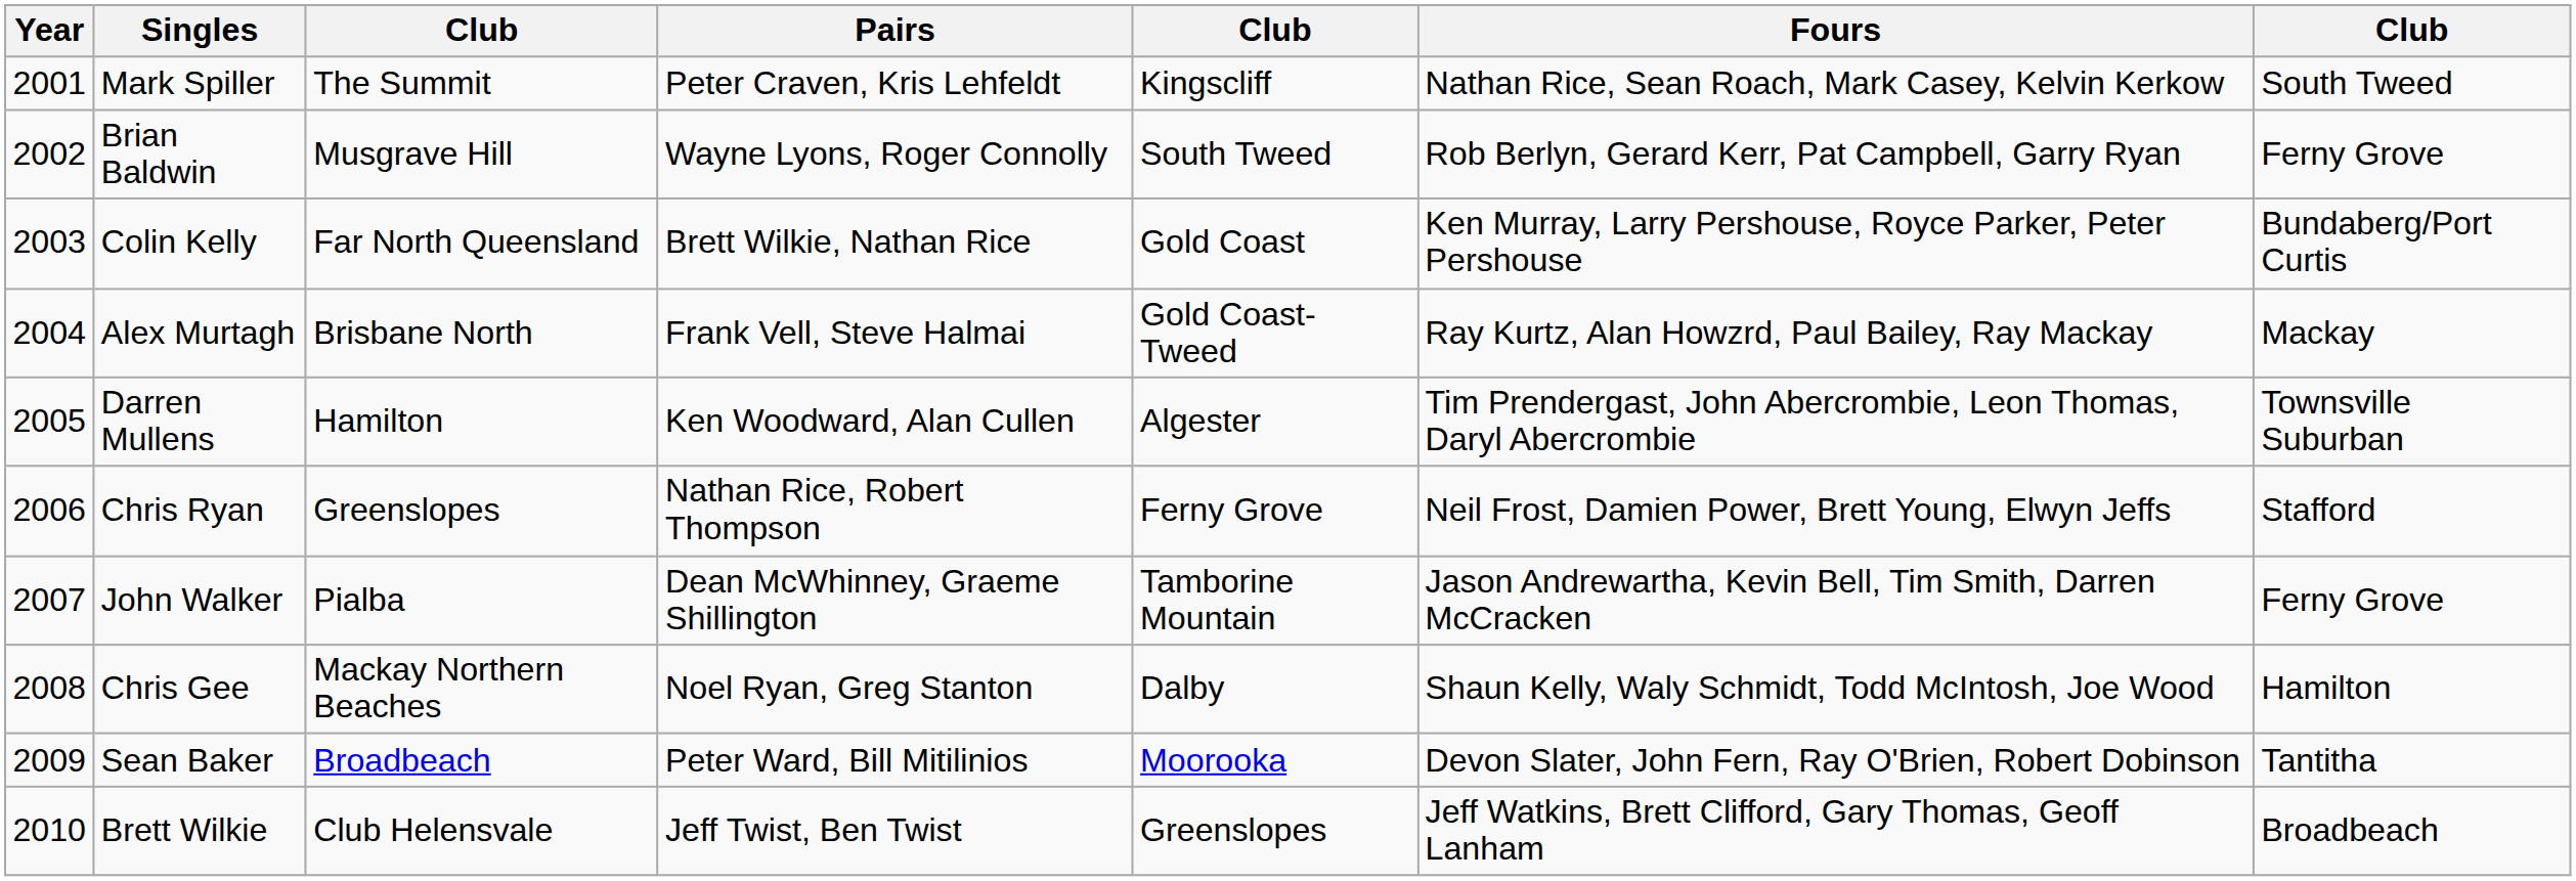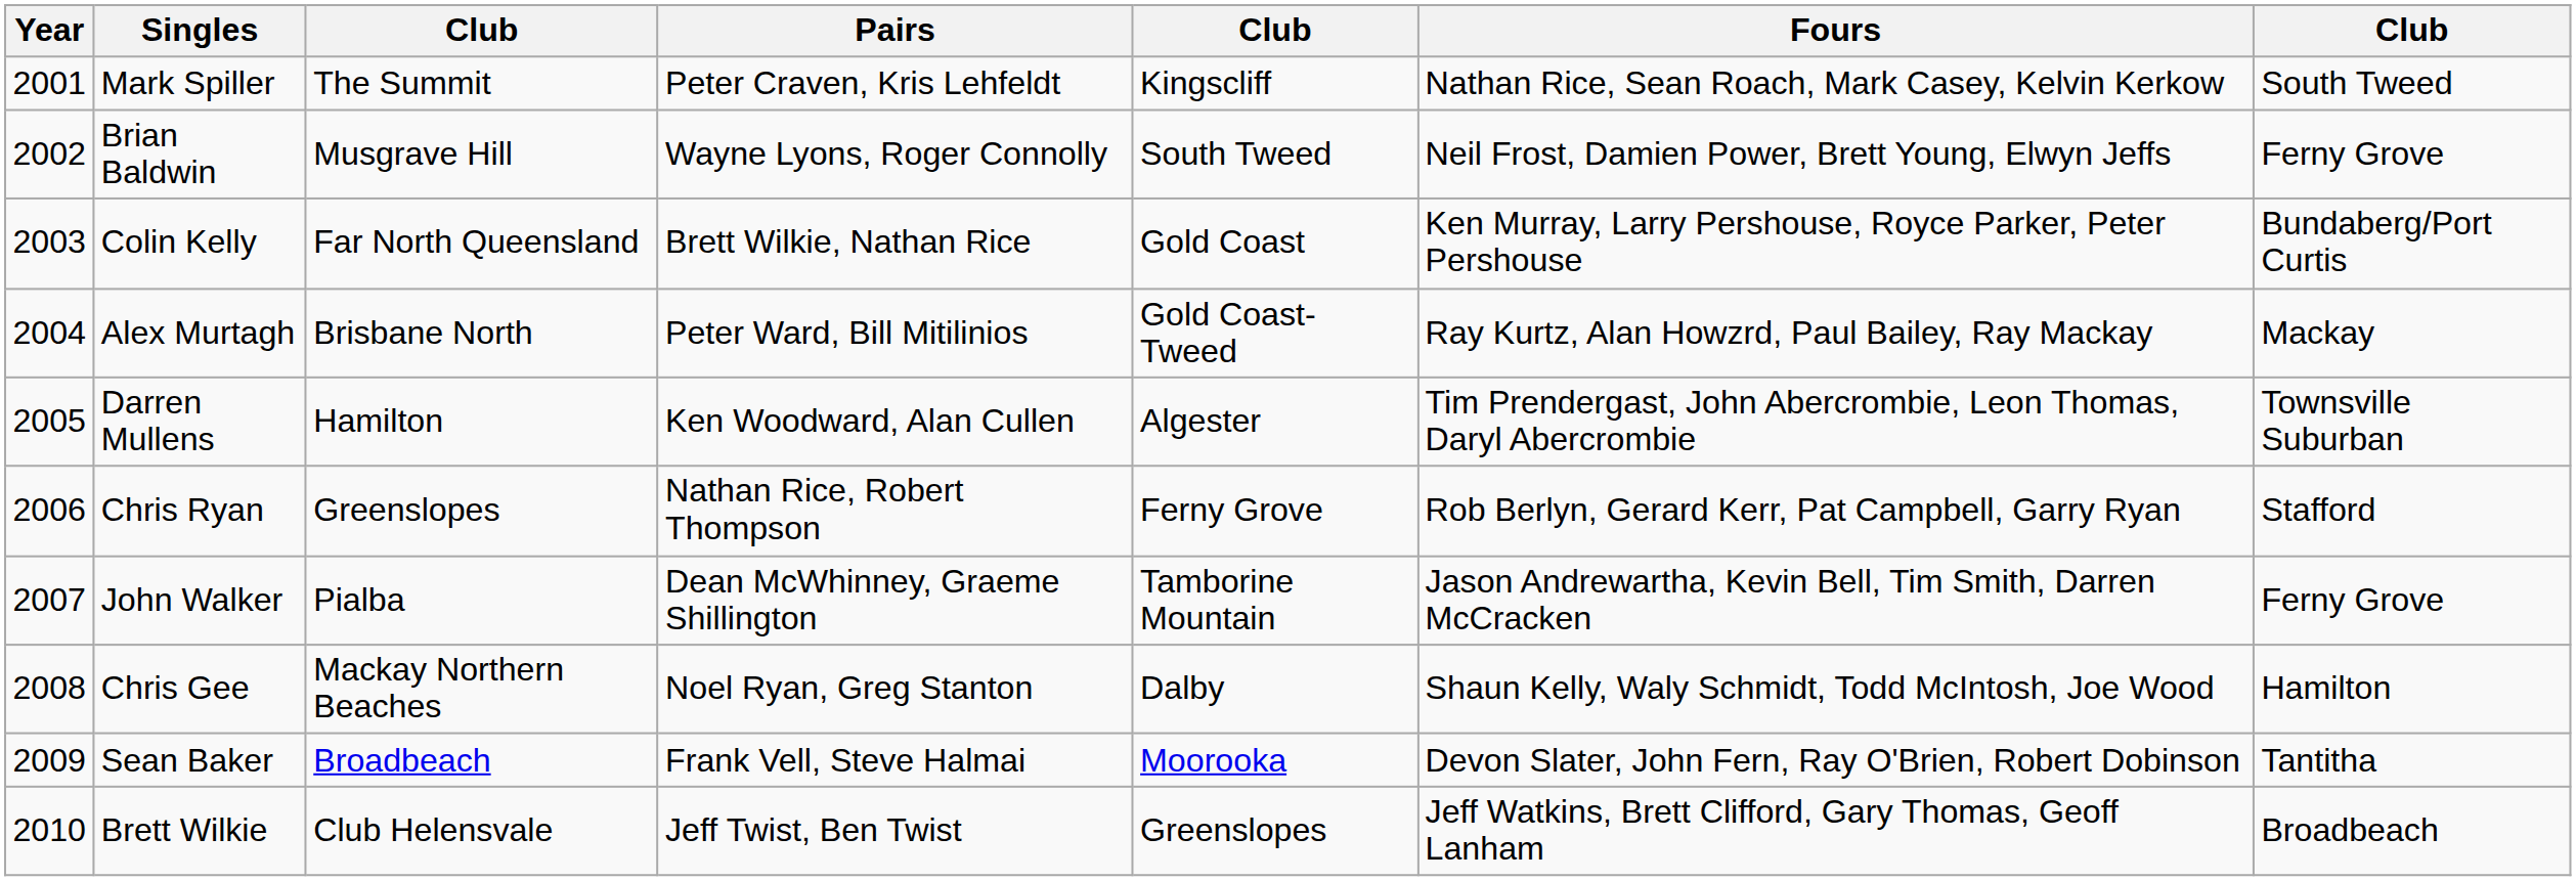Brian Baldwin | Fours: Rob Berlyn, Gerard Kerr, Pat Campbell, Garry Ryan -> Neil Frost, Damien Power, Brett Young, Elwyn Jeffs
Alex Murtagh | Pairs: Frank Vell, Steve Halmai -> Peter Ward, Bill Mitilinios
Chris Ryan | Fours: Neil Frost, Damien Power, Brett Young, Elwyn Jeffs -> Rob Berlyn, Gerard Kerr, Pat Campbell, Garry Ryan
Sean Baker | Pairs: Peter Ward, Bill Mitilinios -> Frank Vell, Steve Halmai
